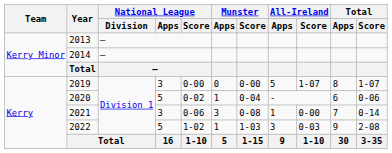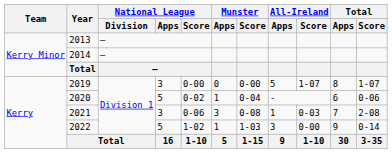2021 | All-Ireland / Score: 0-00 -> 0-03
2021 | Total / Score: 0-14 -> 2-08
2022 | All-Ireland / Score: 0-03 -> 0-00
2022 | Total / Score: 2-08 -> 0-14
